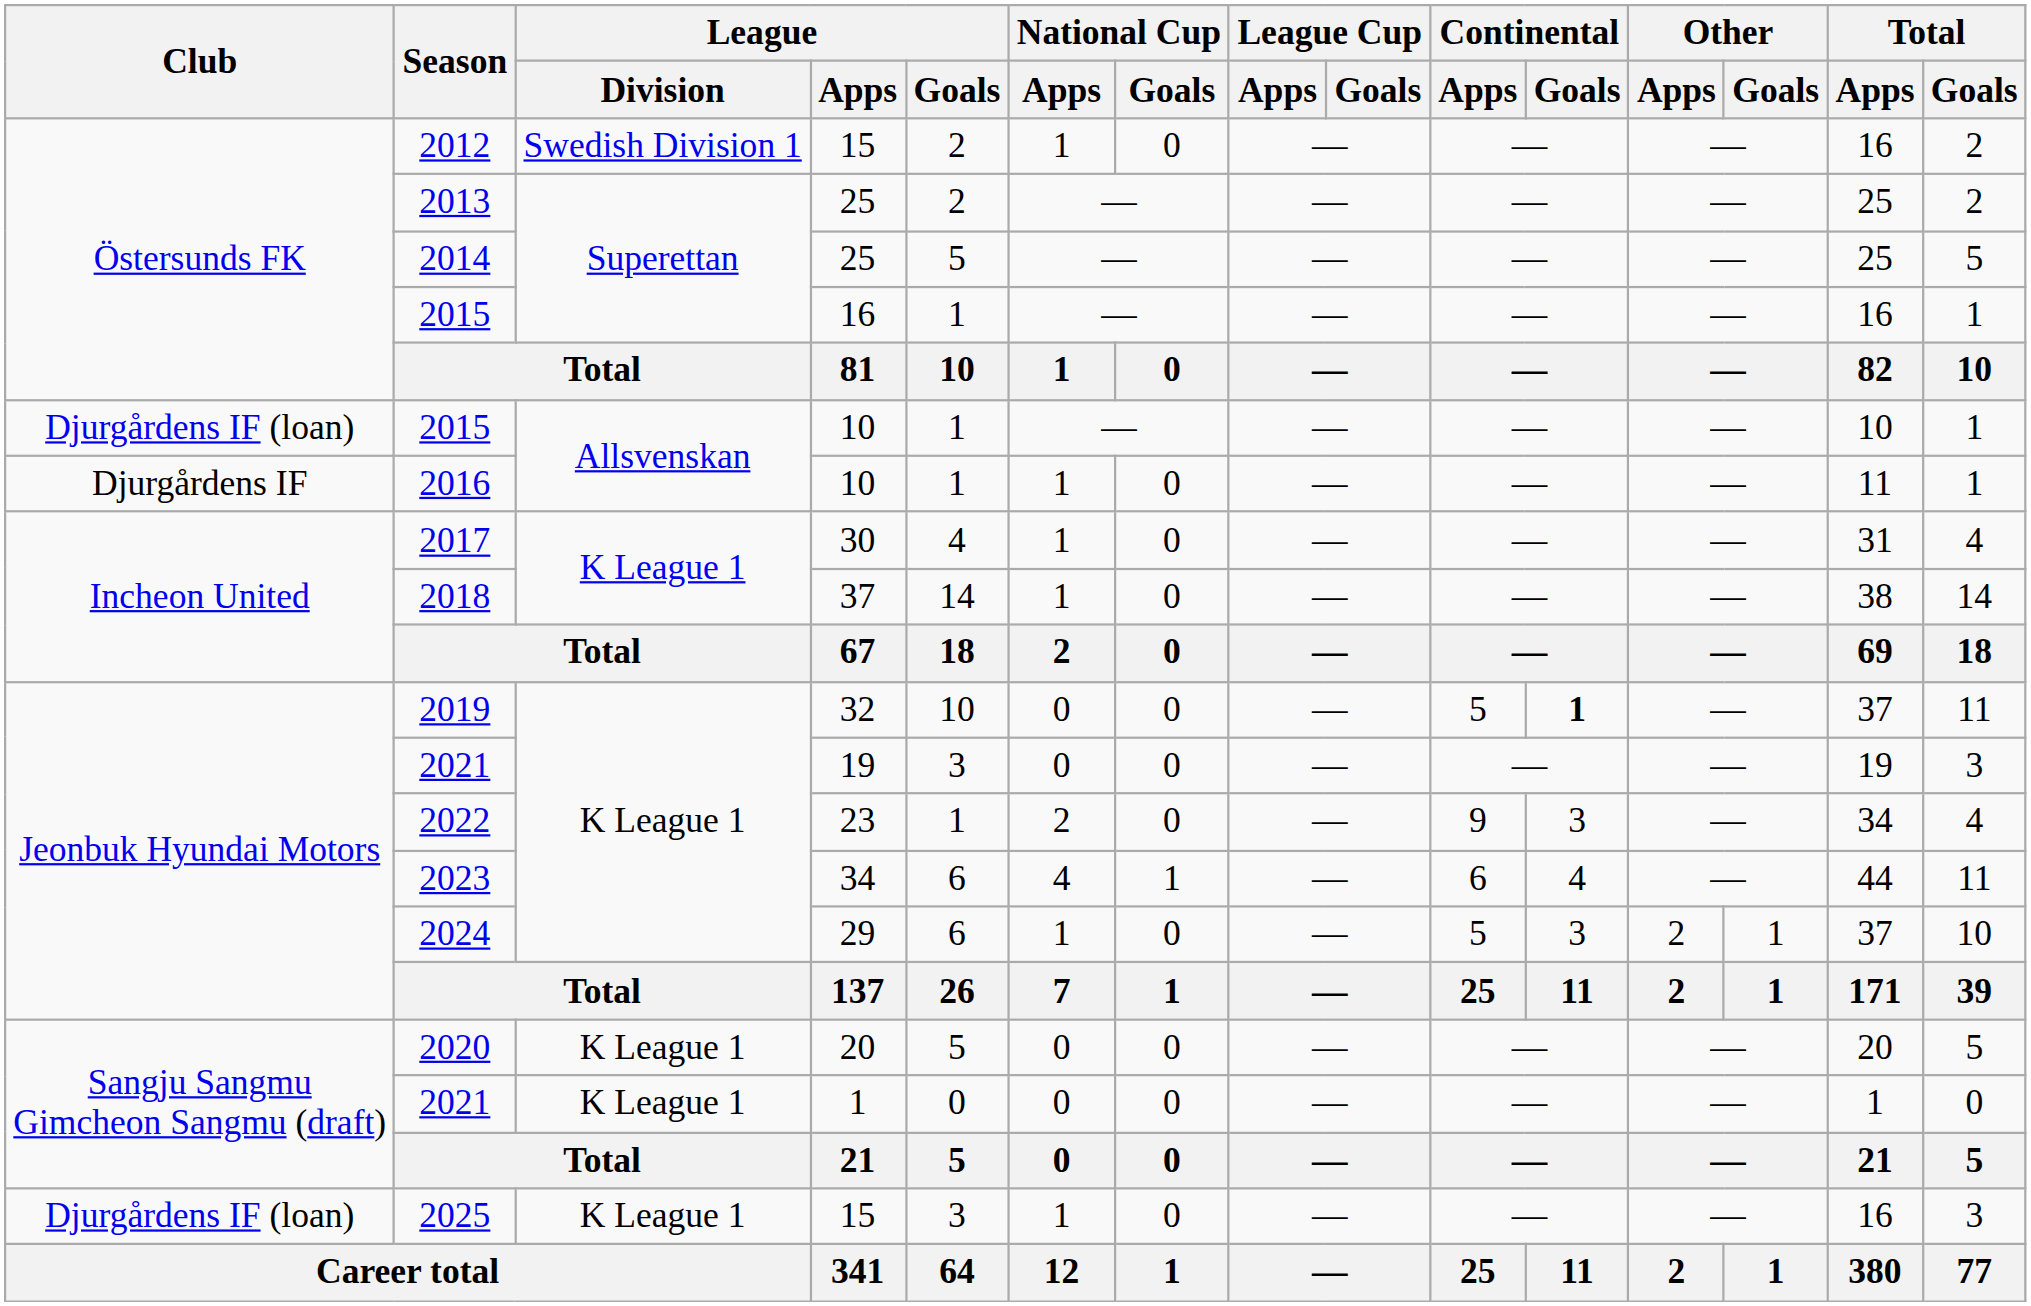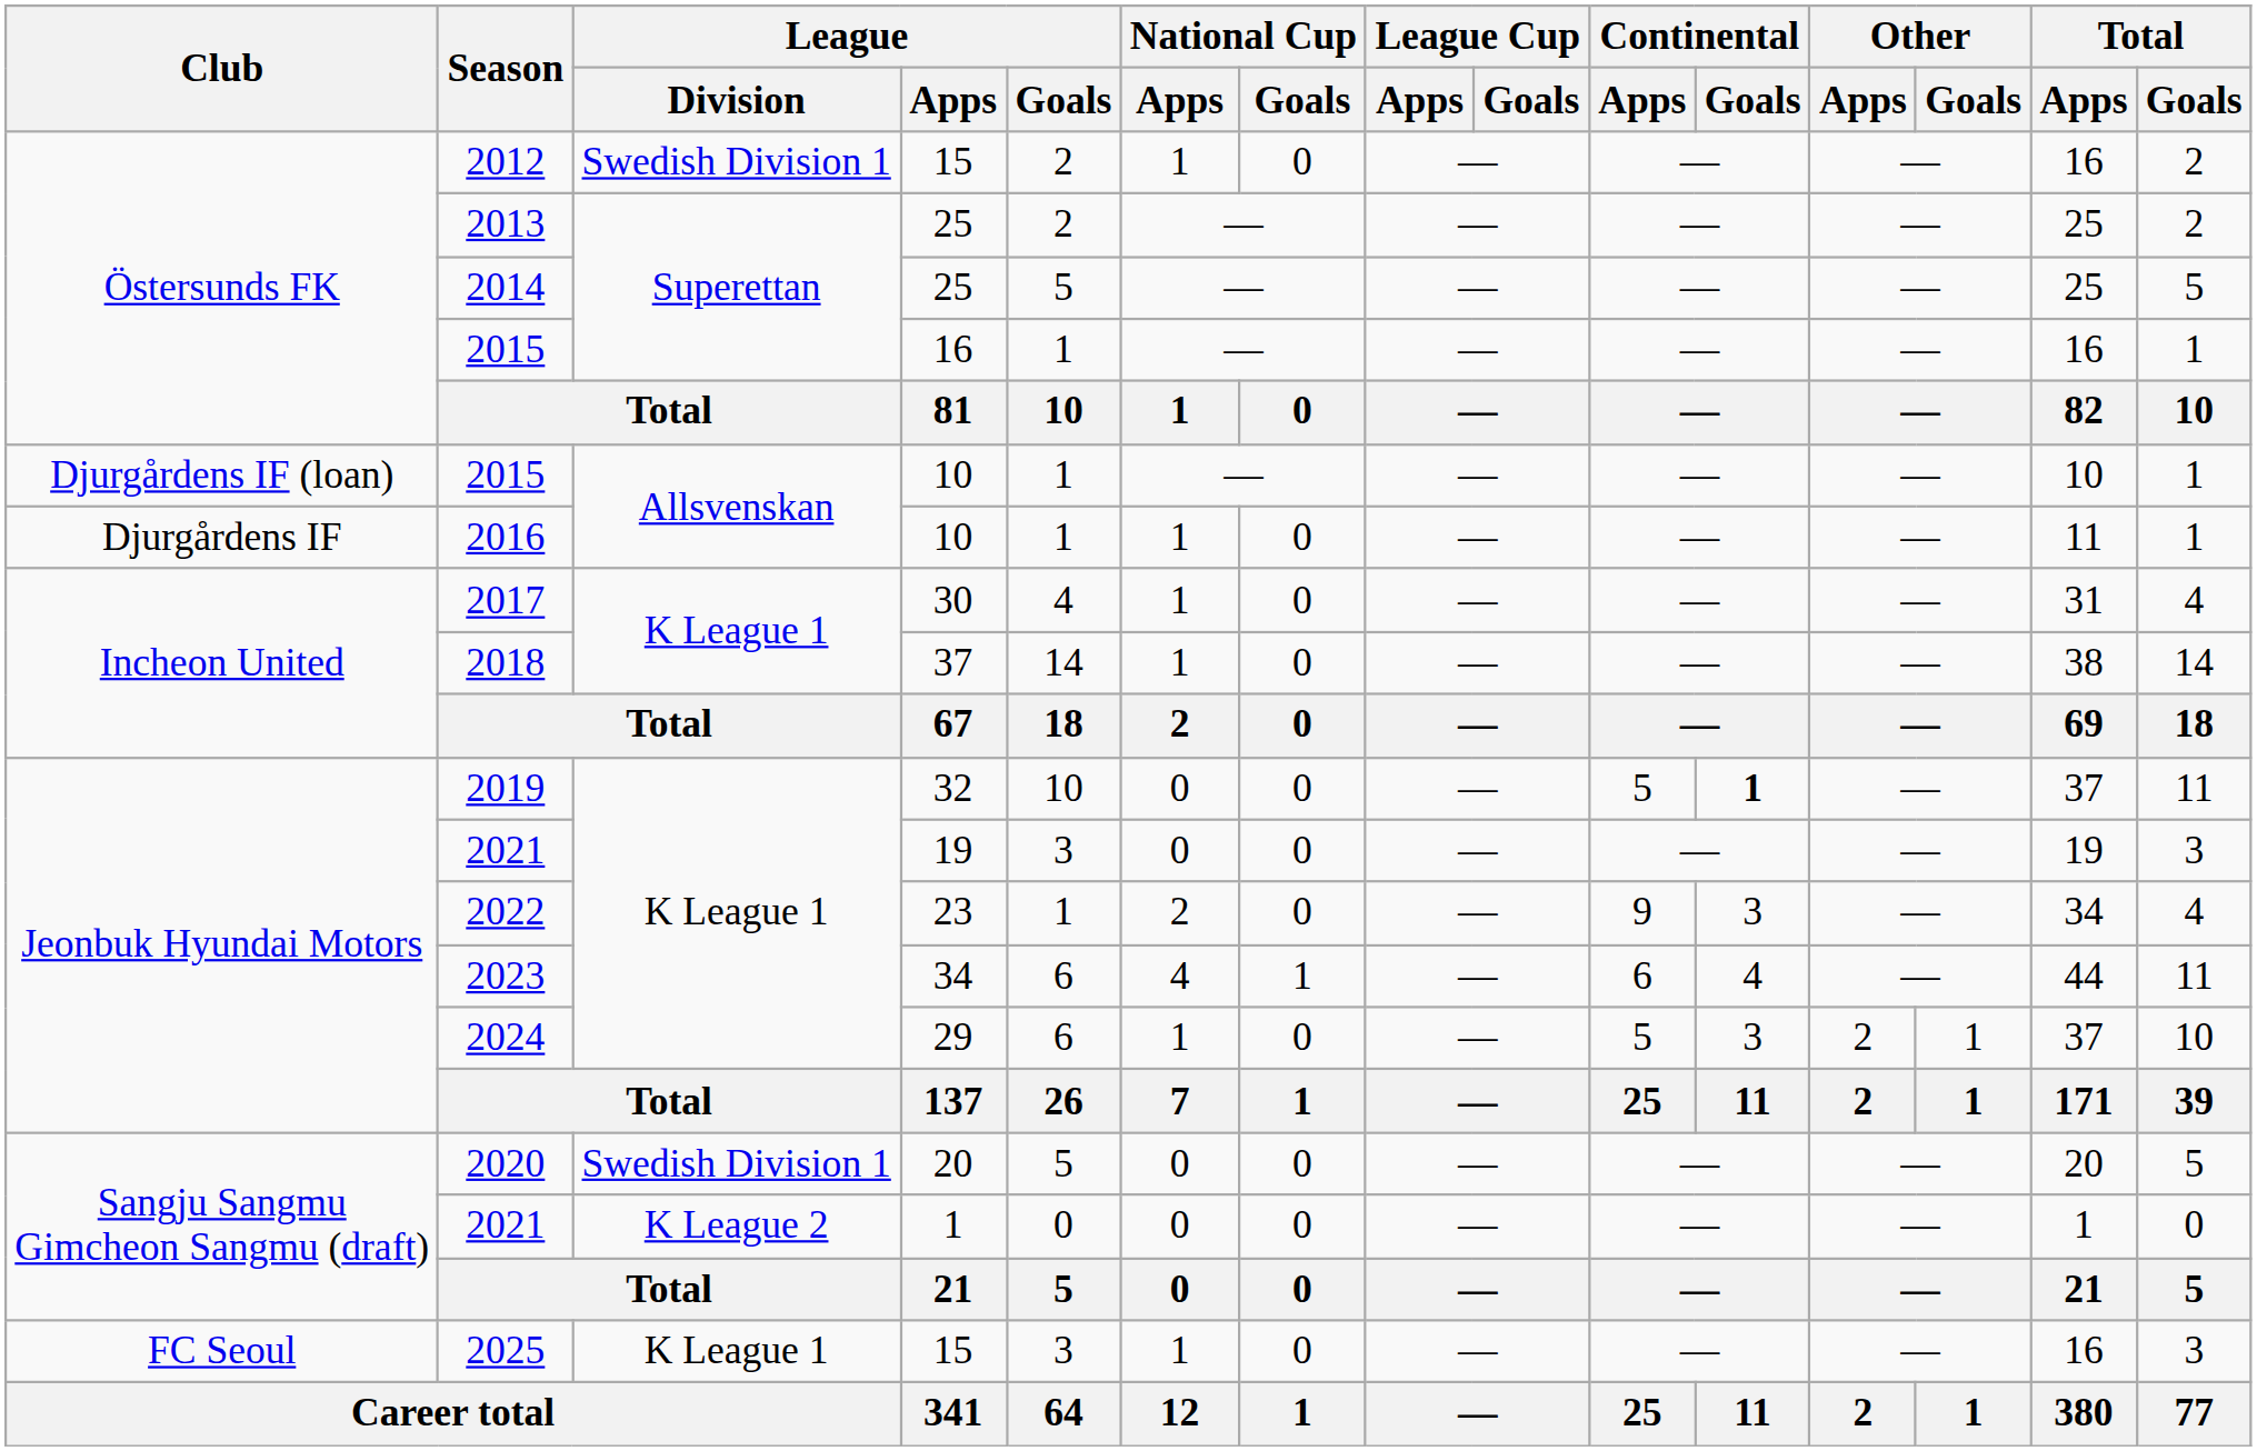2020 | League / Division: K League 1 -> Swedish Division 1
2021 / 1 | League / Division: K League 1 -> K League 2
2025 | Club: Djurgårdens IF (loan) -> FC Seoul
